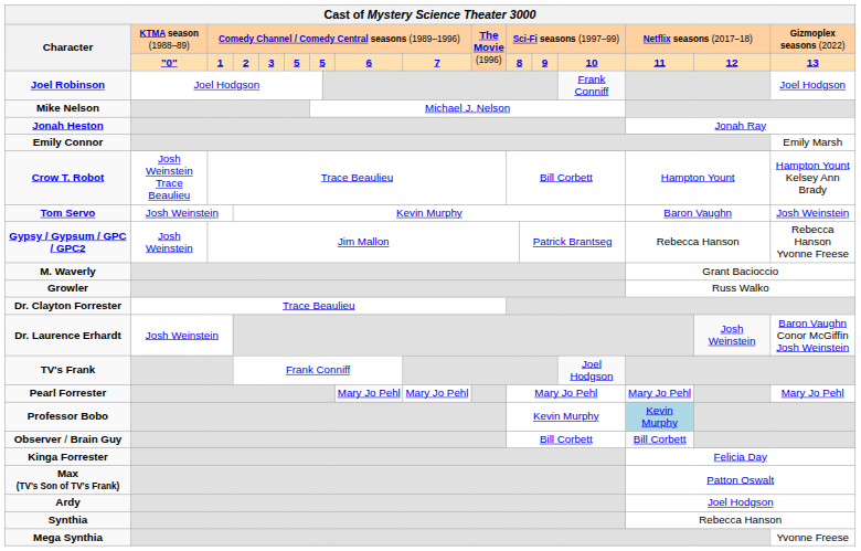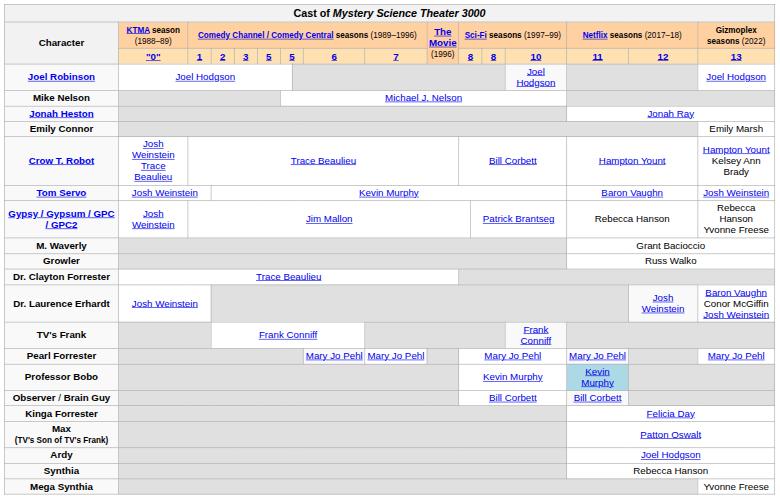Character / 2 | column 14: 9 -> 8
Joel Robinson | column 15: Frank Conniff -> Joel Hodgson
TV's Frank | column 15: Joel Hodgson -> Frank Conniff
